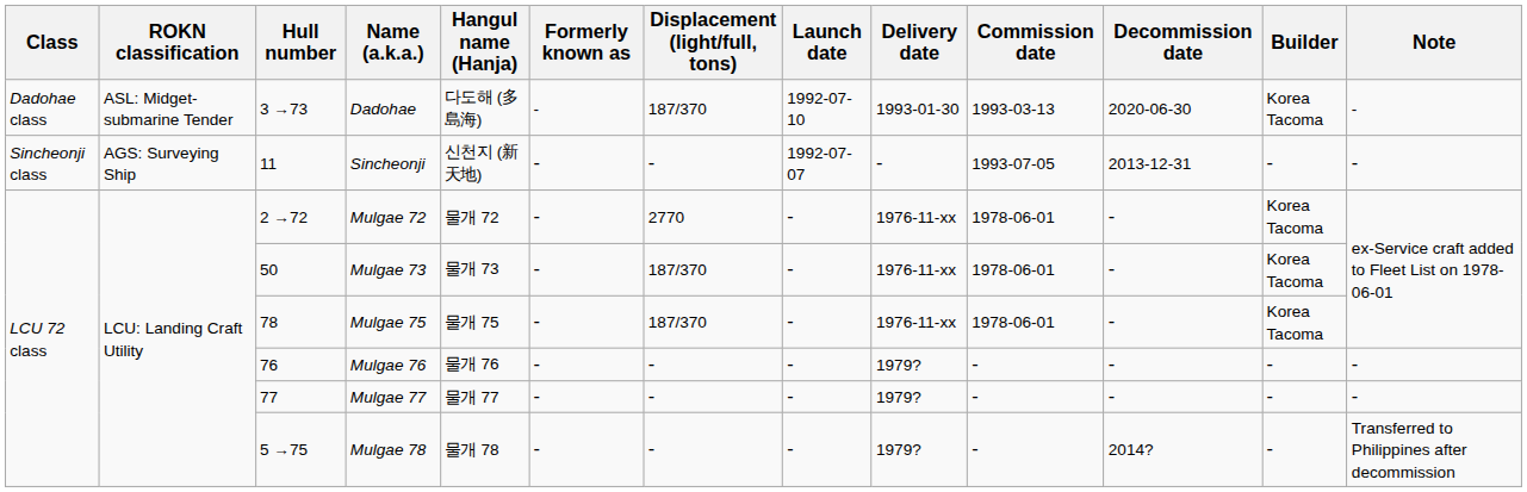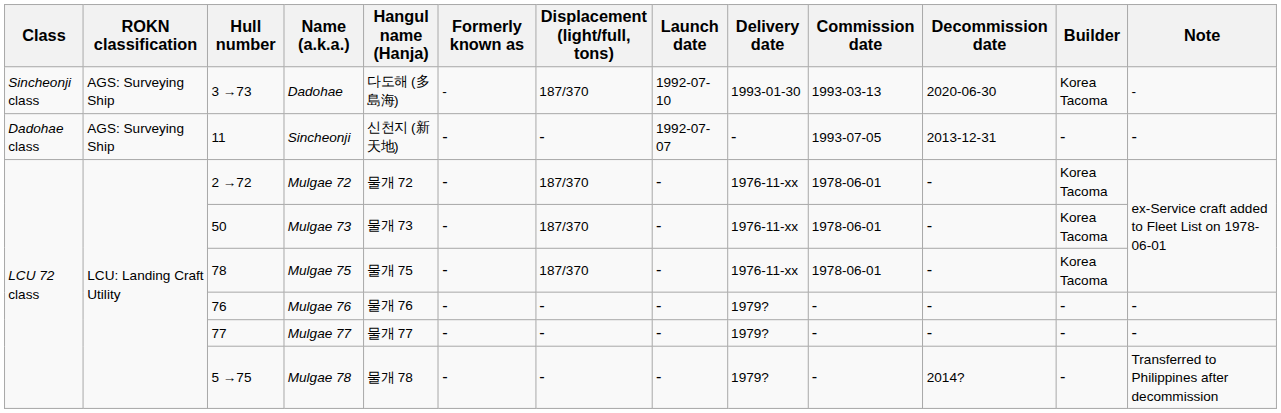Dadohae | Class: Dadohae class -> Sincheonji class
Dadohae | ROKN classification: ASL: Midget-submarine Tender -> AGS: Surveying Ship
Sincheonji | Class: Sincheonji class -> Dadohae class
Mulgae 72 | Displacement (light/full, tons): 2770 -> 187/370
